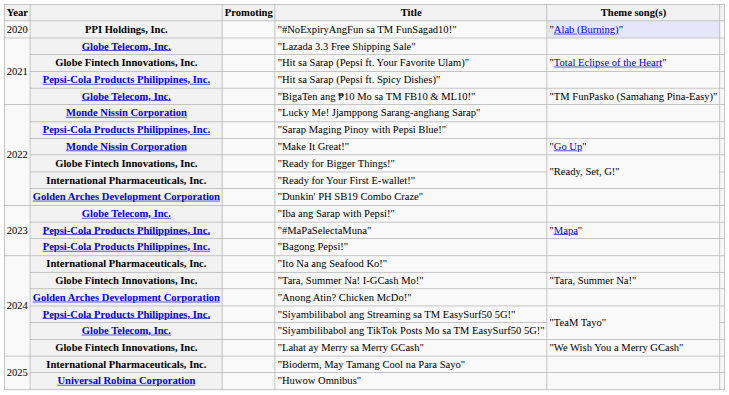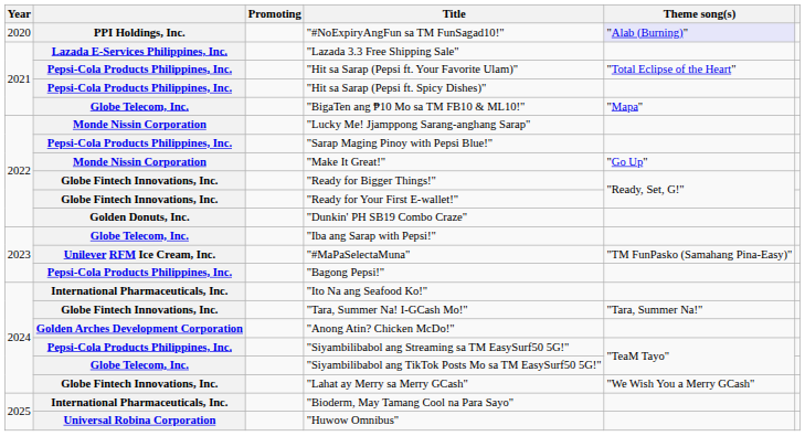"Lazada 3.3 Free Shipping Sale" | column 2: Globe Telecom, Inc. -> Lazada E-Services Philippines, Inc.
"Hit sa Sarap (Pepsi ft. Your Favorite Ulam)" | column 2: Globe Fintech Innovations, Inc. -> Pepsi-Cola Products Philippines, Inc.
"BigaTen ang ₱10 Mo sa TM FB10 & ML10!" | Theme song(s): "TM FunPasko (Samahang Pina-Easy)" -> "Mapa"
"Ready for Your First E-wallet!" | column 2: International Pharmaceuticals, Inc. -> Globe Fintech Innovations, Inc.
"Dunkin' PH SB19 Combo Craze" | column 2: Golden Arches Development Corporation -> Golden Donuts, Inc.
"#MaPaSelectaMuna" | column 2: Pepsi-Cola Products Philippines, Inc. -> Unilever RFM Ice Cream, Inc.
"#MaPaSelectaMuna" | Theme song(s): "Mapa" -> "TM FunPasko (Samahang Pina-Easy)"
